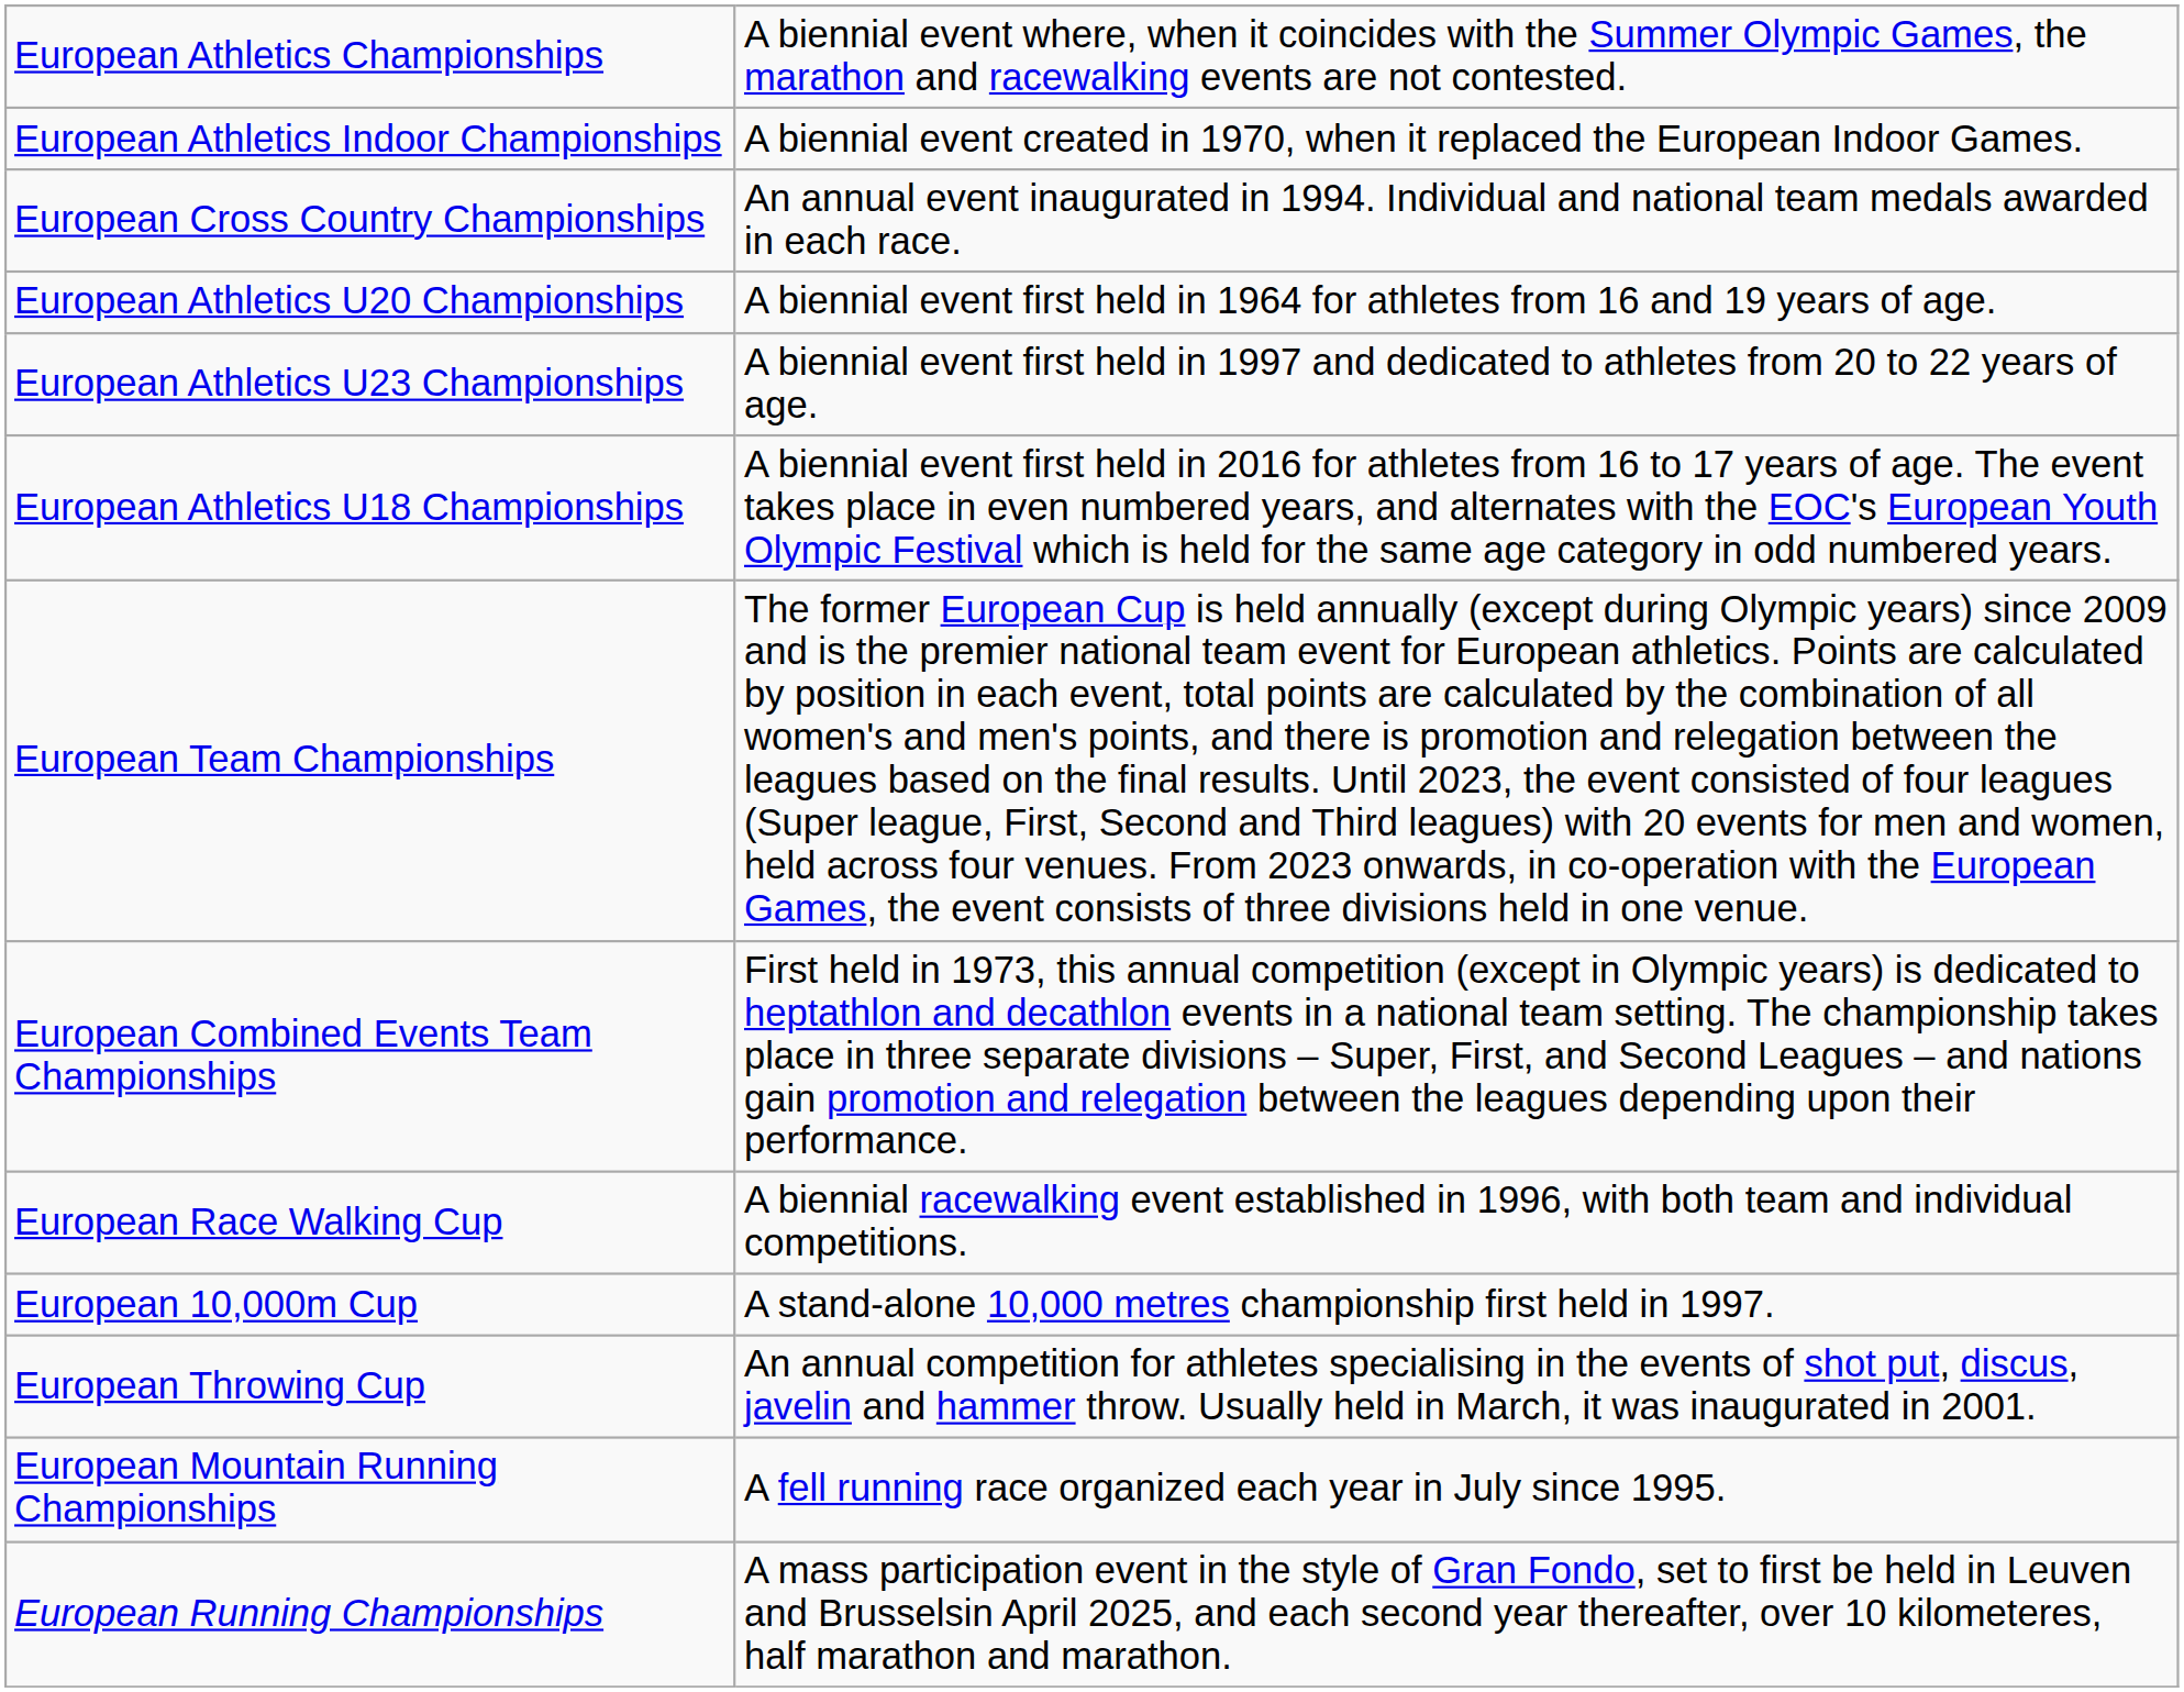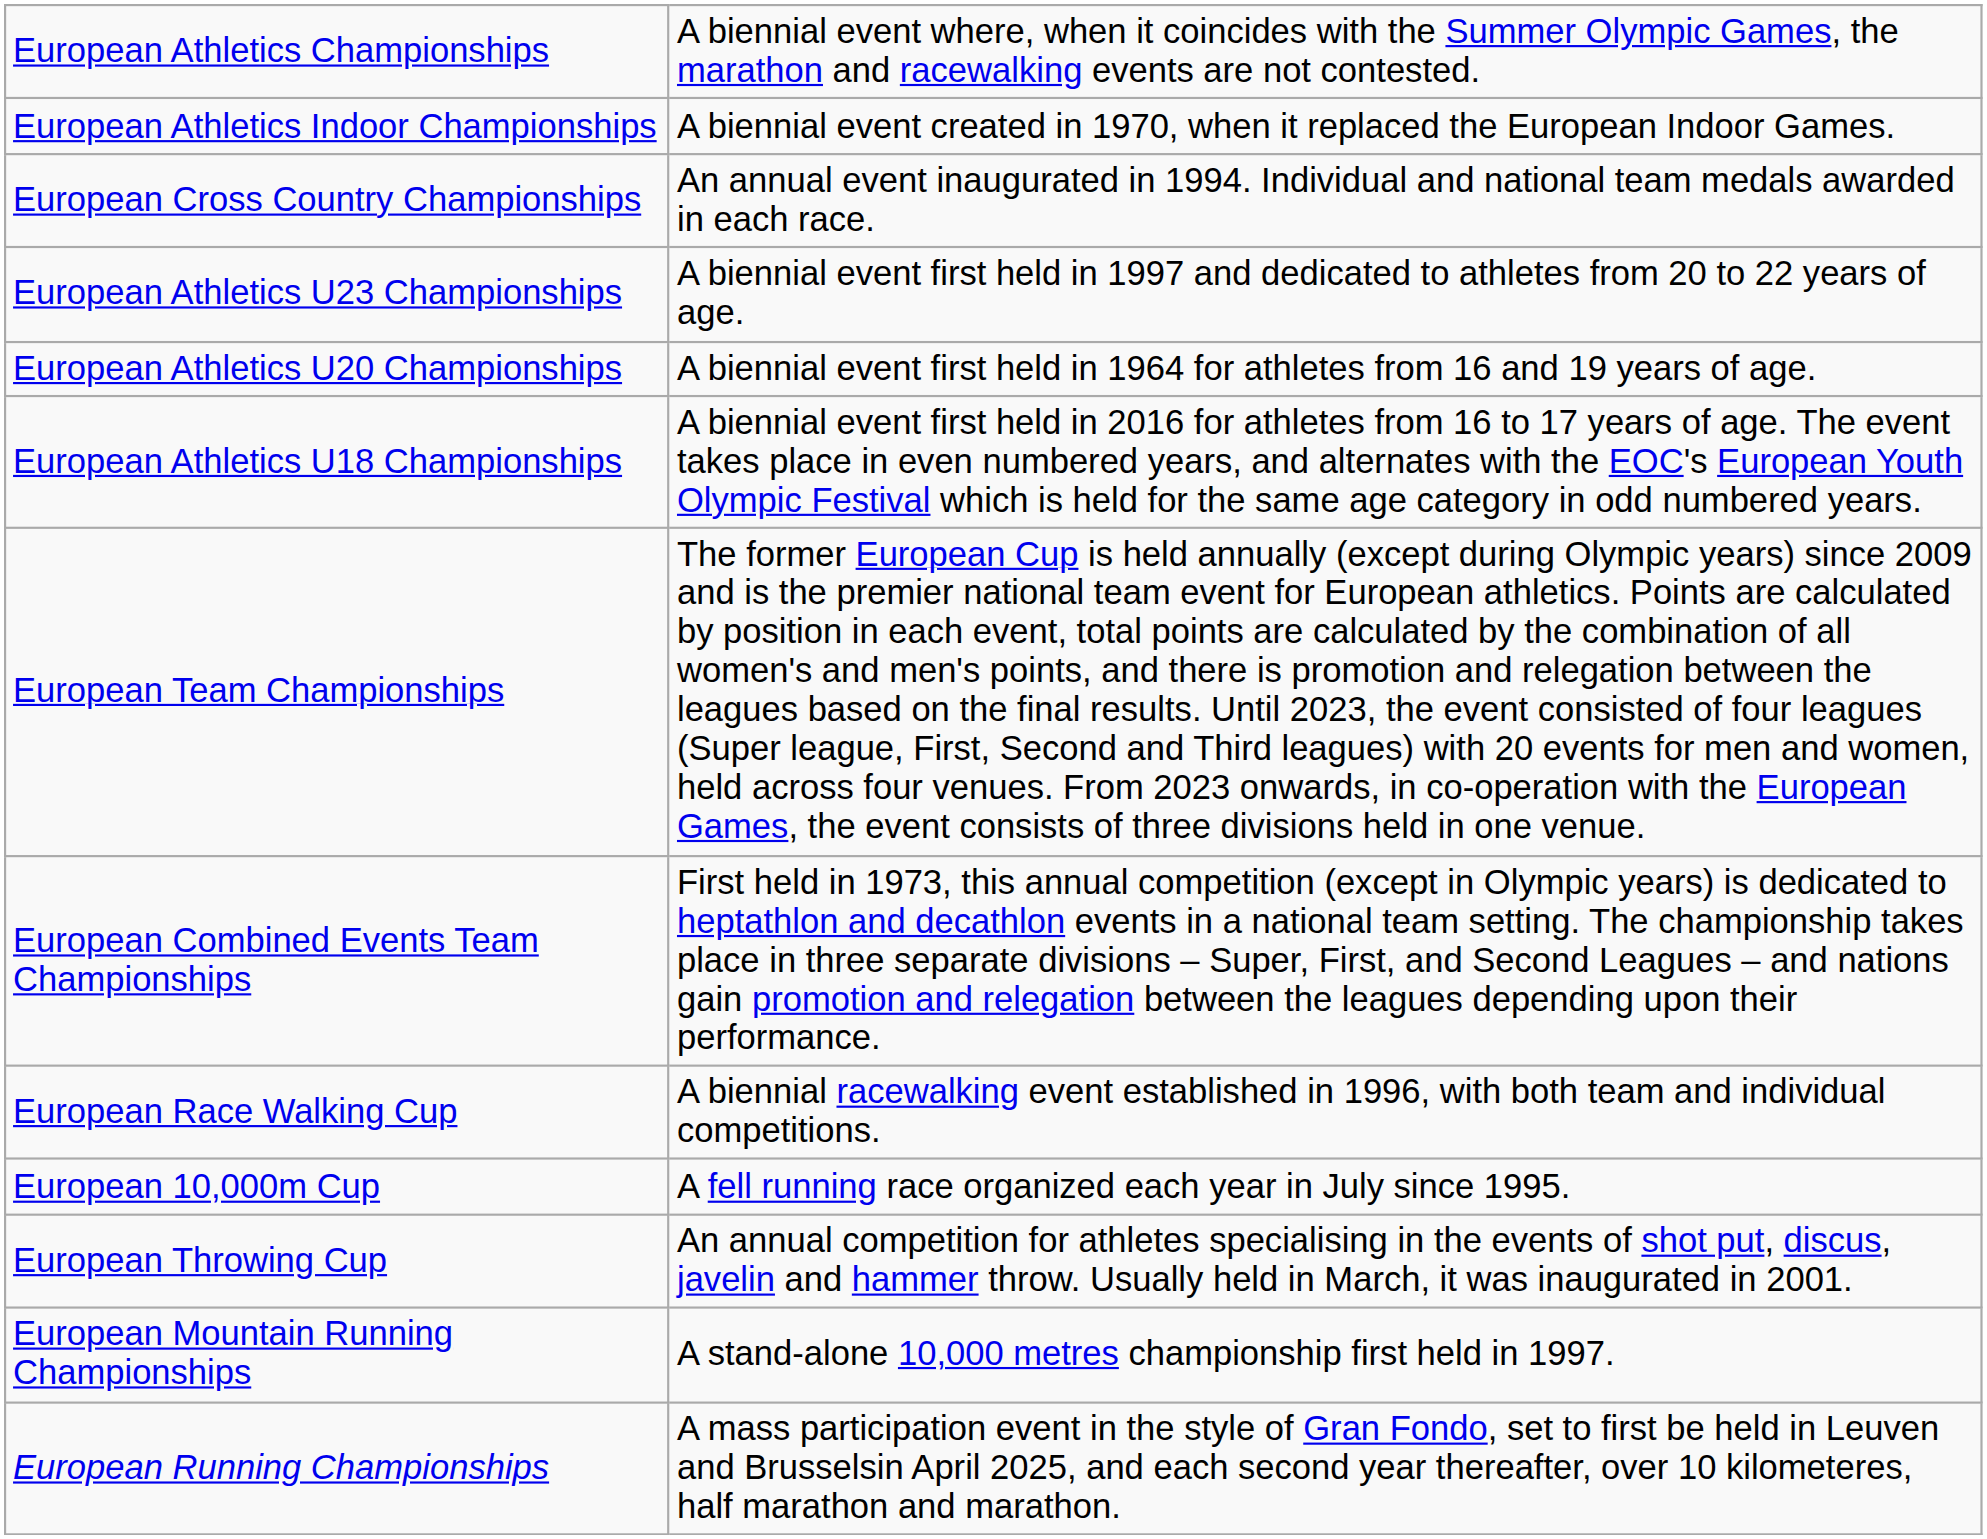rows swapped: European Athletics U23 Championships <-> European Athletics U20 Championships
European 10,000m Cup | column 2: A stand-alone 10,000 metres championship first held in 1997. -> A fell running race organized each year in July since 1995.
European Mountain Running Championships | column 2: A fell running race organized each year in July since 1995. -> A stand-alone 10,000 metres championship first held in 1997.
